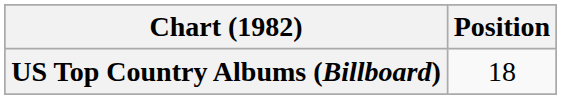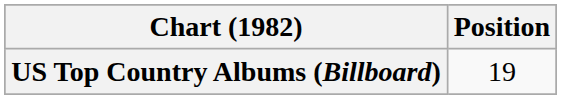US Top Country Albums (Billboard) | Position: 18 -> 19
